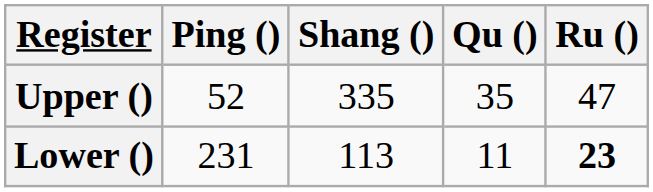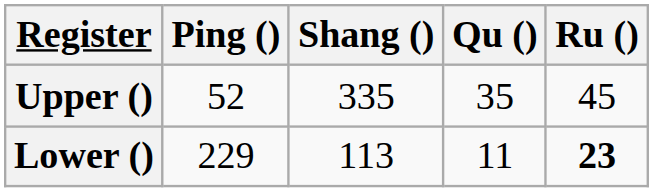Upper () | Ru (): 47 -> 45
Lower () | Ping (): 231 -> 229
